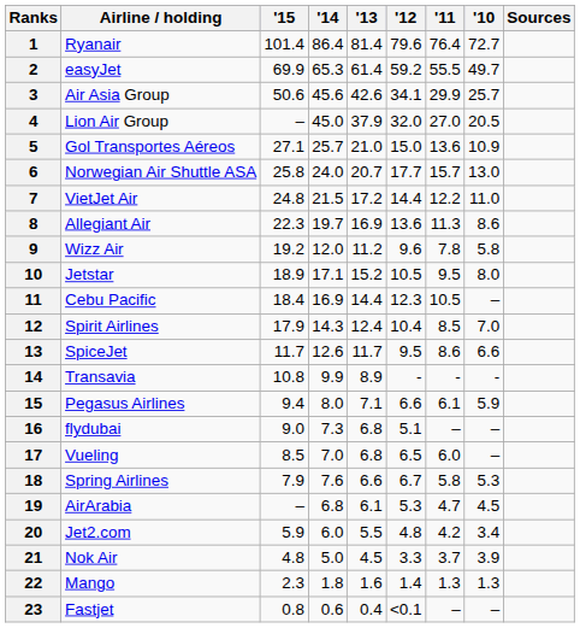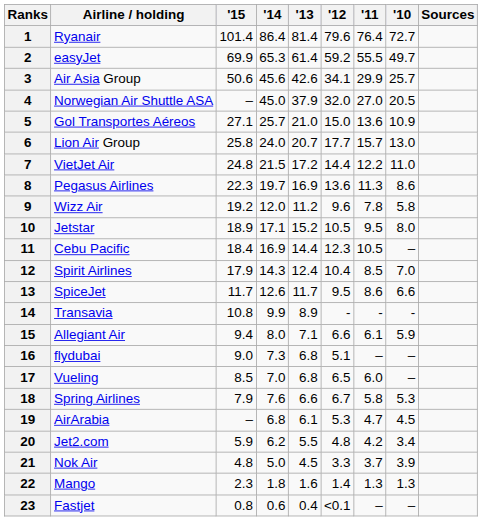4 | Airline / holding: Lion Air Group -> Norwegian Air Shuttle ASA
6 | Airline / holding: Norwegian Air Shuttle ASA -> Lion Air Group
8 | Airline / holding: Allegiant Air -> Pegasus Airlines
15 | Airline / holding: Pegasus Airlines -> Allegiant Air
20 | '14: 6.0 -> 6.2
